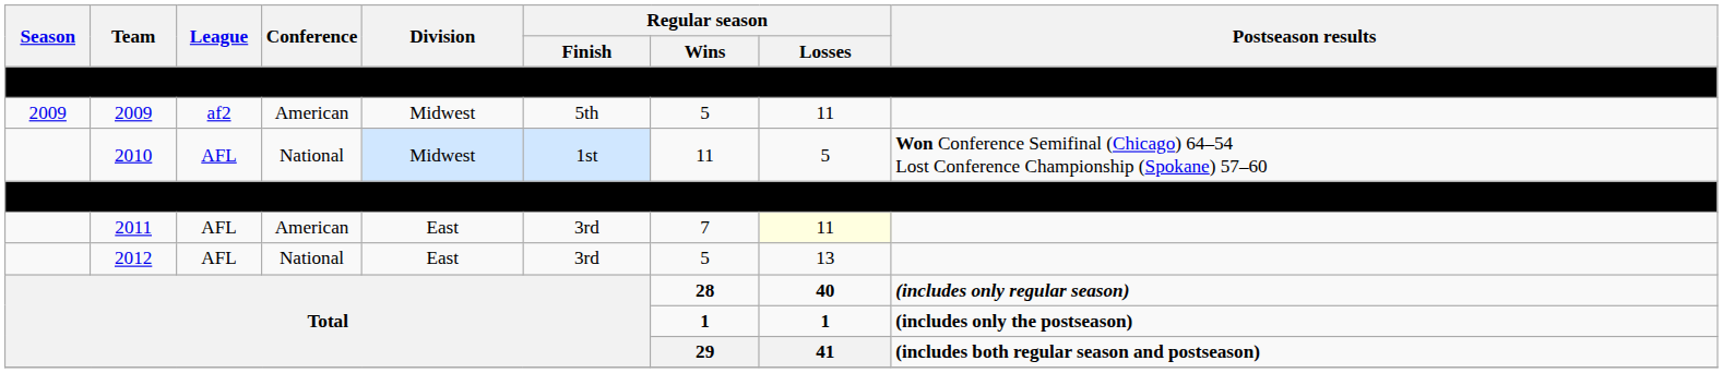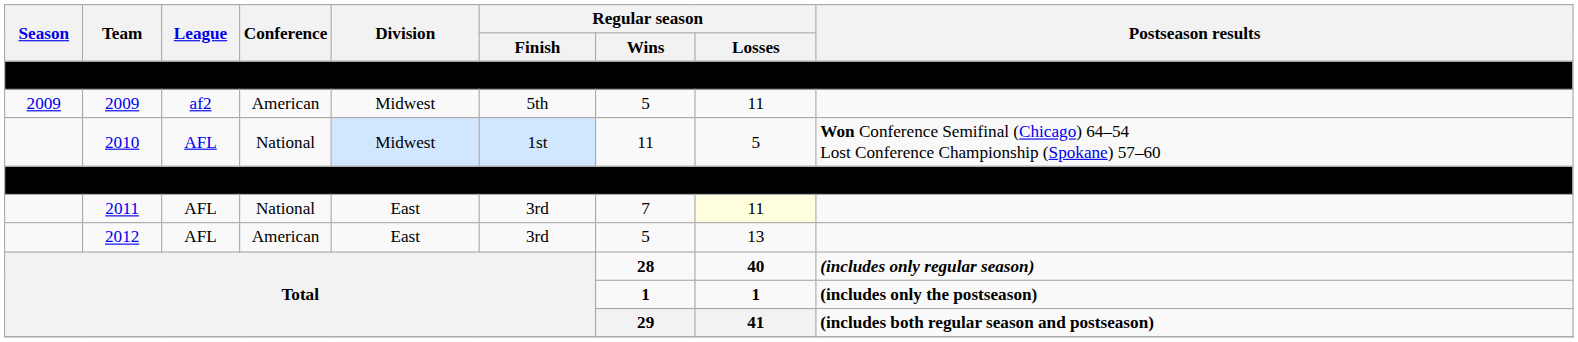2011 | Conference: American -> National
2012 | Conference: National -> American
